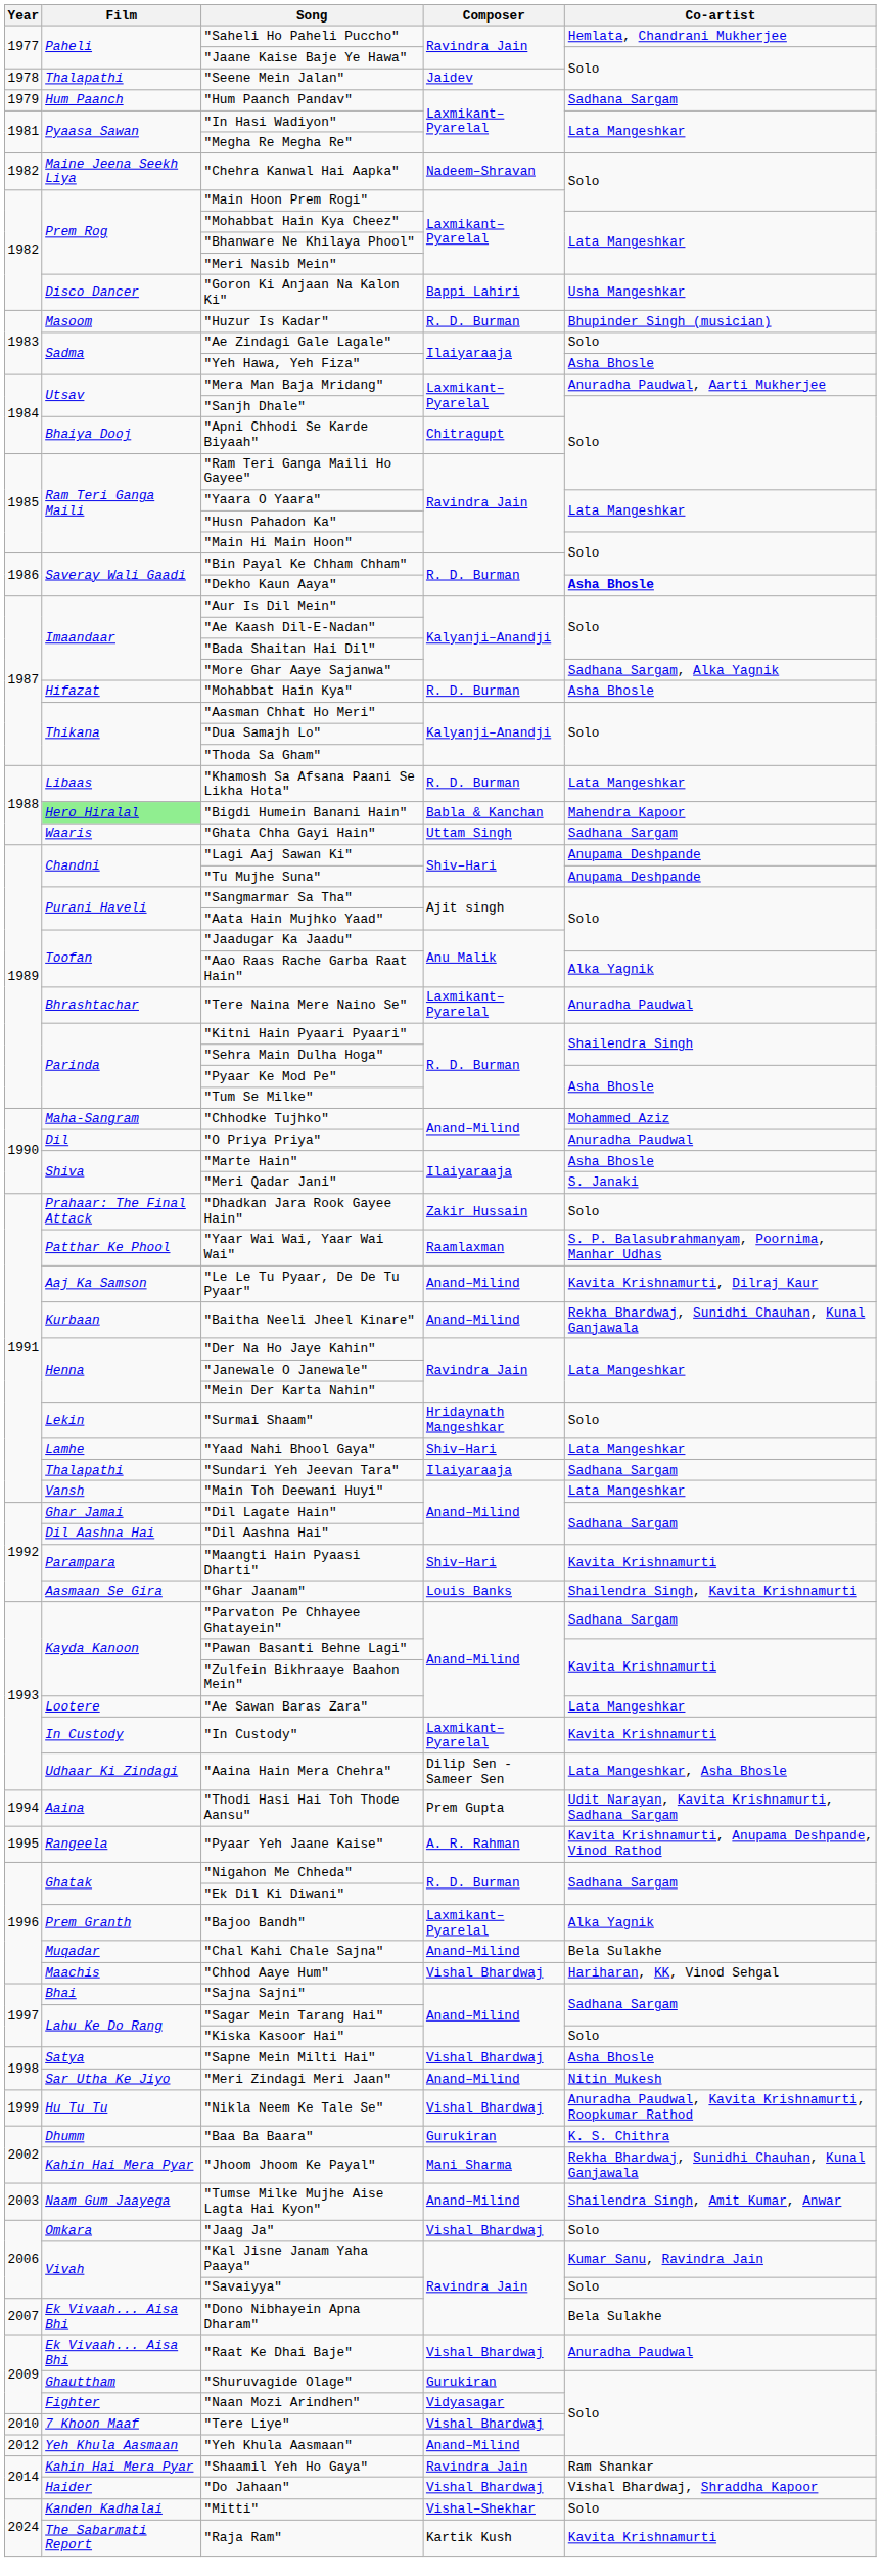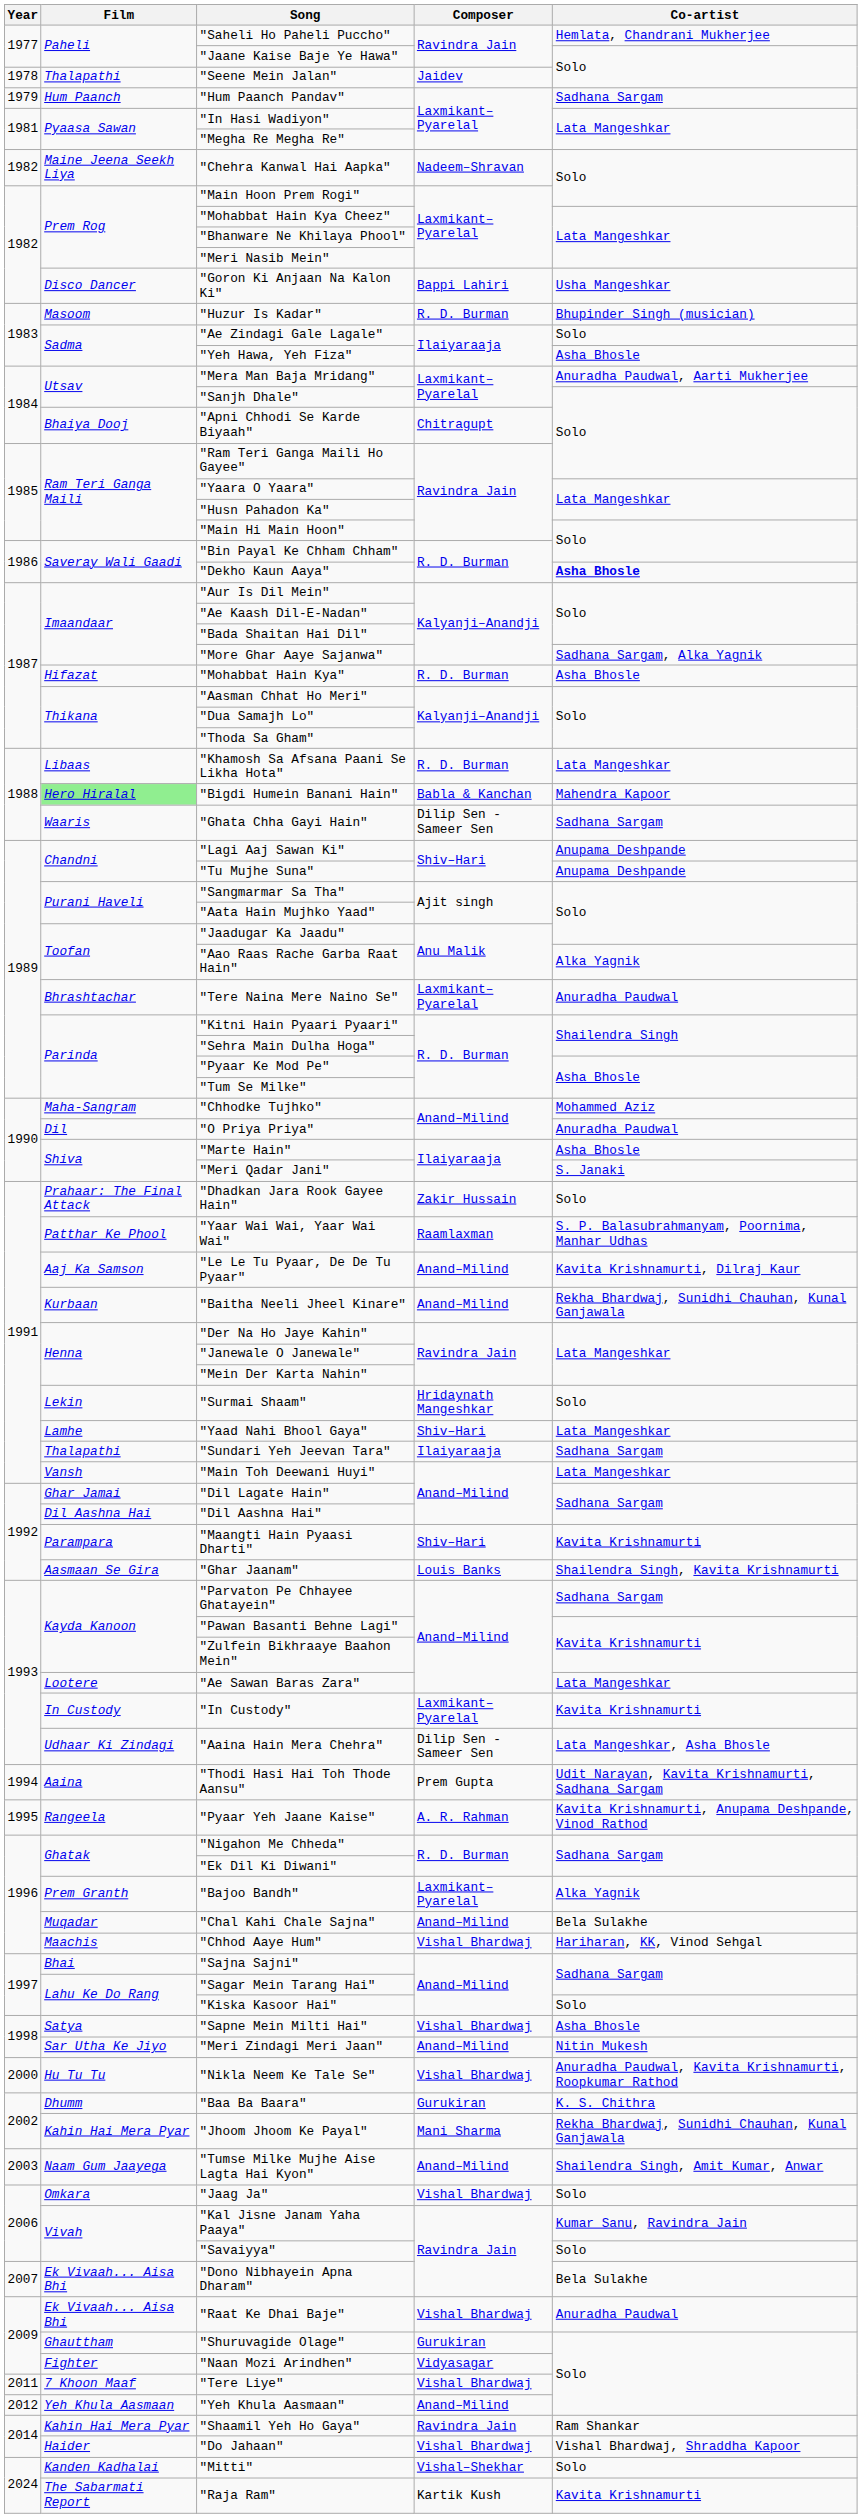"Ghata Chha Gayi Hain" | Composer: Uttam Singh -> Dilip Sen - Sameer Sen
"Nikla Neem Ke Tale Se" | Year: 1999 -> 2000
"Tere Liye" | Year: 2010 -> 2011
